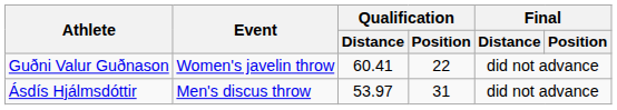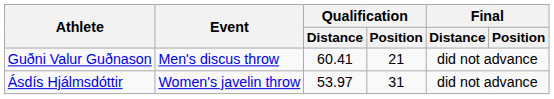Guðni Valur Guðnason | Event: Women's javelin throw -> Men's discus throw
Guðni Valur Guðnason | Qualification / Position: 22 -> 21
Ásdís Hjálmsdóttir | Event: Men's discus throw -> Women's javelin throw
